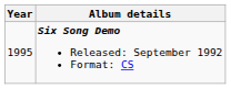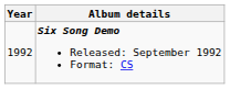Six Song Demo Released: September 1992 Format: CS | Year: 1995 -> 1992
